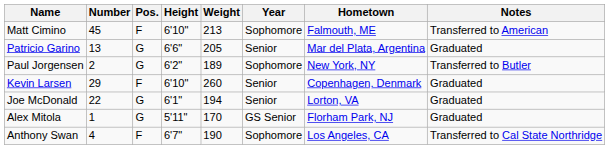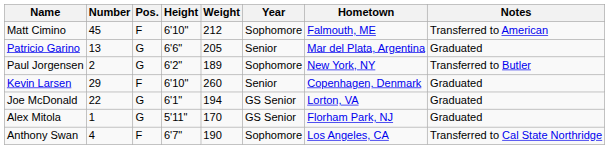Matt Cimino | Weight: 213 -> 212
Joe McDonald | Year: Senior -> GS Senior
